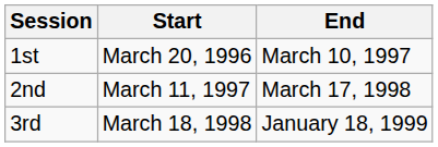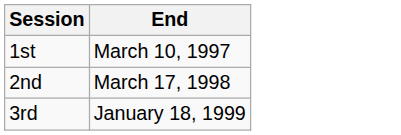- column: Start | March 20, 1996 | March 11, 1997 | March 18, 1998
